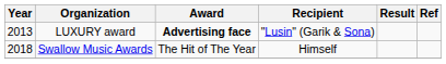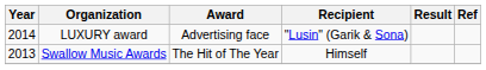LUXURY award | Year: 2013 -> 2014
LUXURY award | Award: bold -> normal
Swallow Music Awards | Year: 2018 -> 2013
